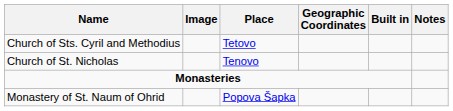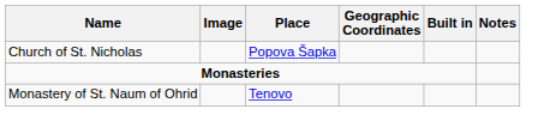- row: Church of Sts. Cyril and Methodius | Tetovo
Church of St. Nicholas | Place: Tenovo -> Popova Šapka
Monastery of St. Naum of Ohrid | Place: Popova Šapka -> Tenovo
